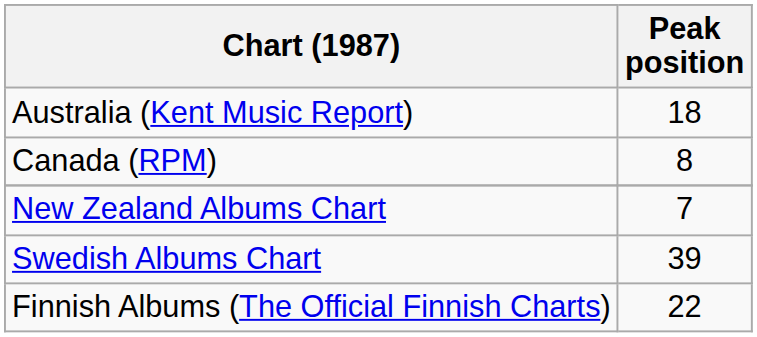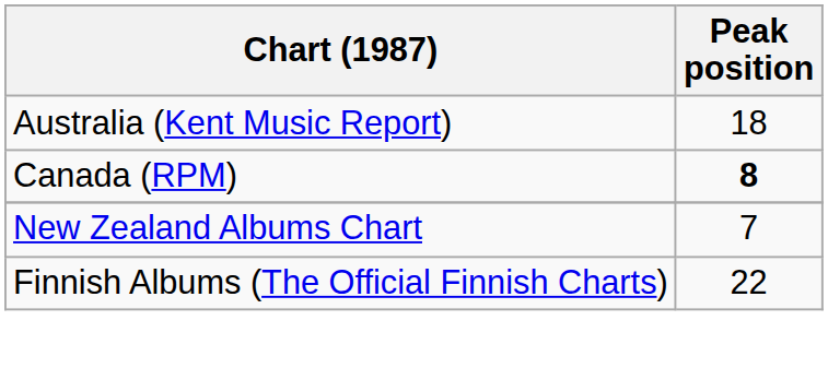Canada (RPM) | Peak position: normal -> bold
- row: Swedish Albums Chart | 39
